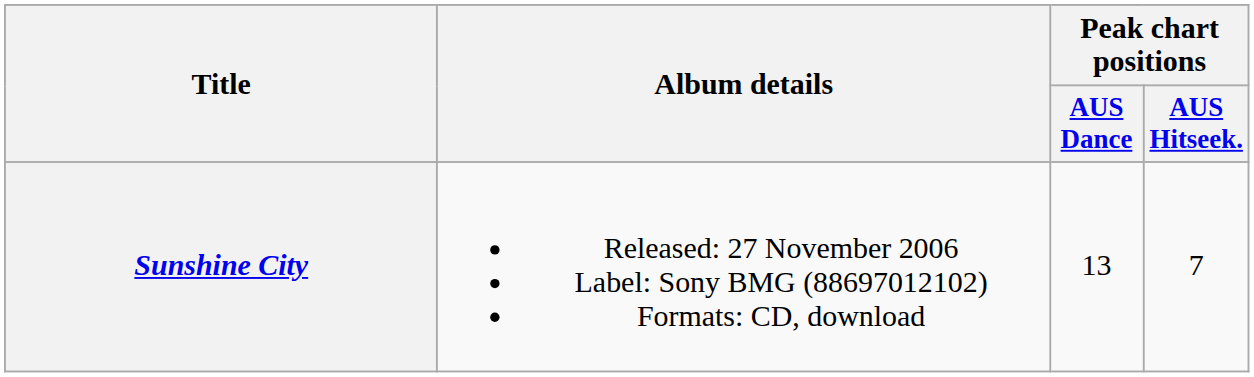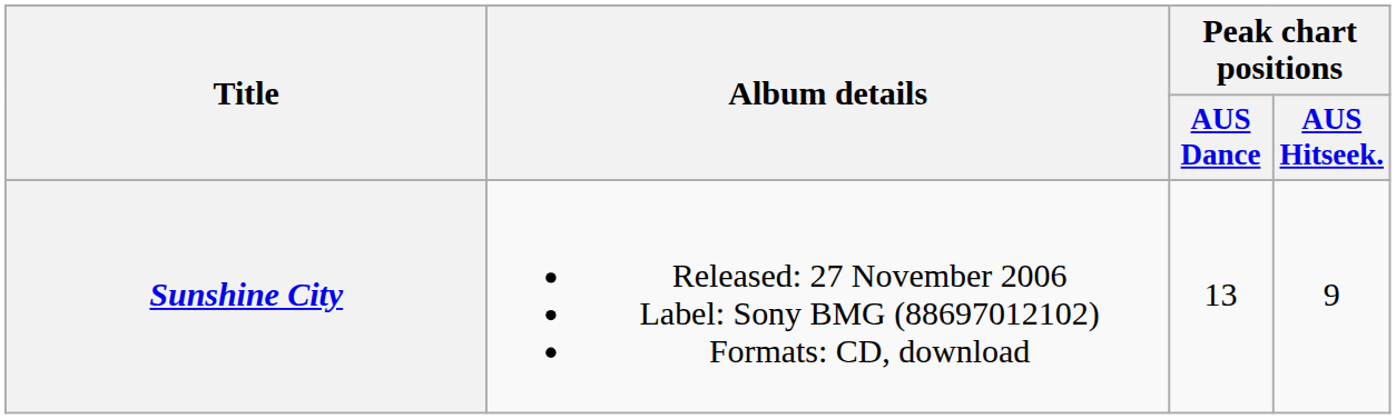Sunshine City | Peak chart positions / AUS Hitseek.: 7 -> 9
